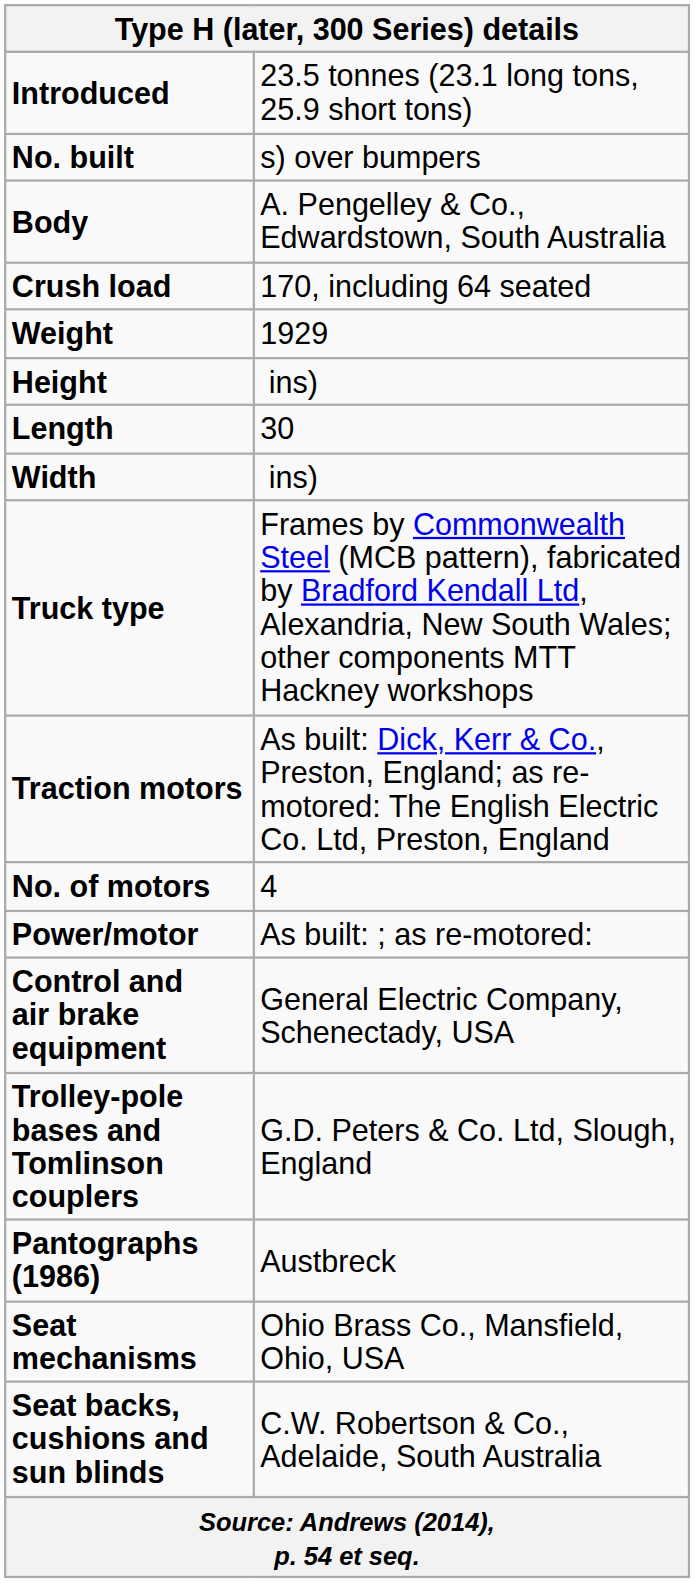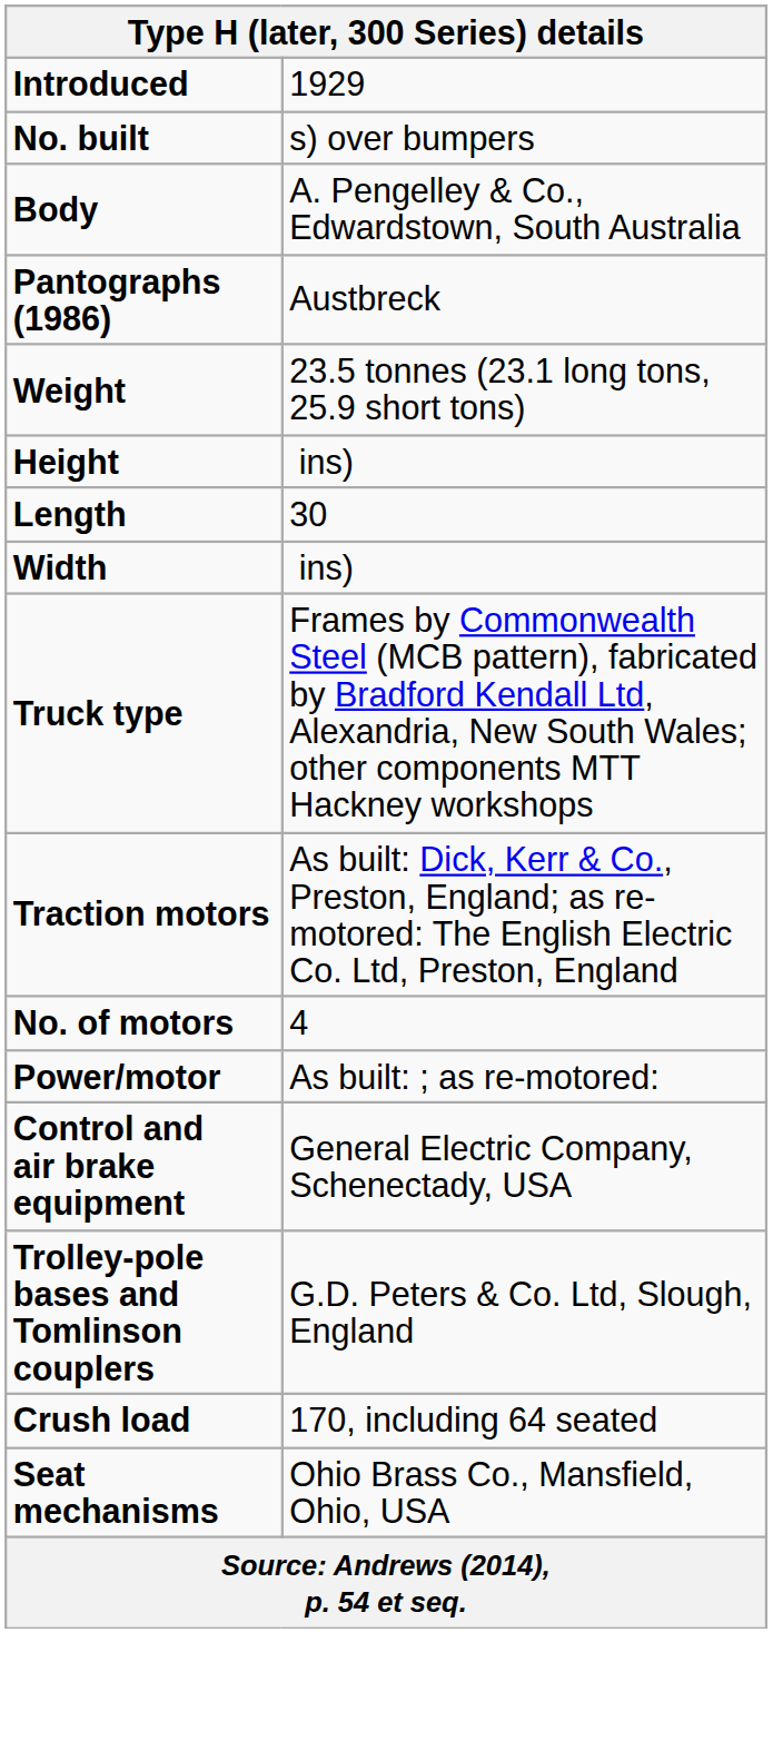Introduced | column 2: 23.5 tonnes (23.1 long tons, 25.9 short tons) -> 1929
rows swapped: Crush load <-> Pantographs (1986)
Weight | column 2: 1929 -> 23.5 tonnes (23.1 long tons, 25.9 short tons)
- row: Seat backs, cushions and sun blinds | C.W. Robertson & Co., Adelaide, South Australia
